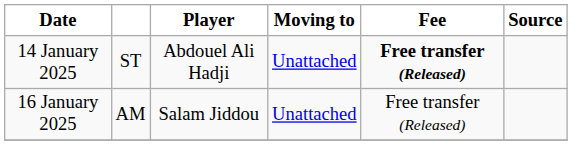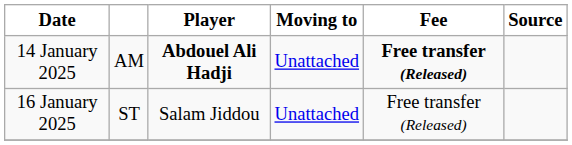14 January 2025 | column 2: ST -> AM
14 January 2025 | Player: normal -> bold
16 January 2025 | column 2: AM -> ST
